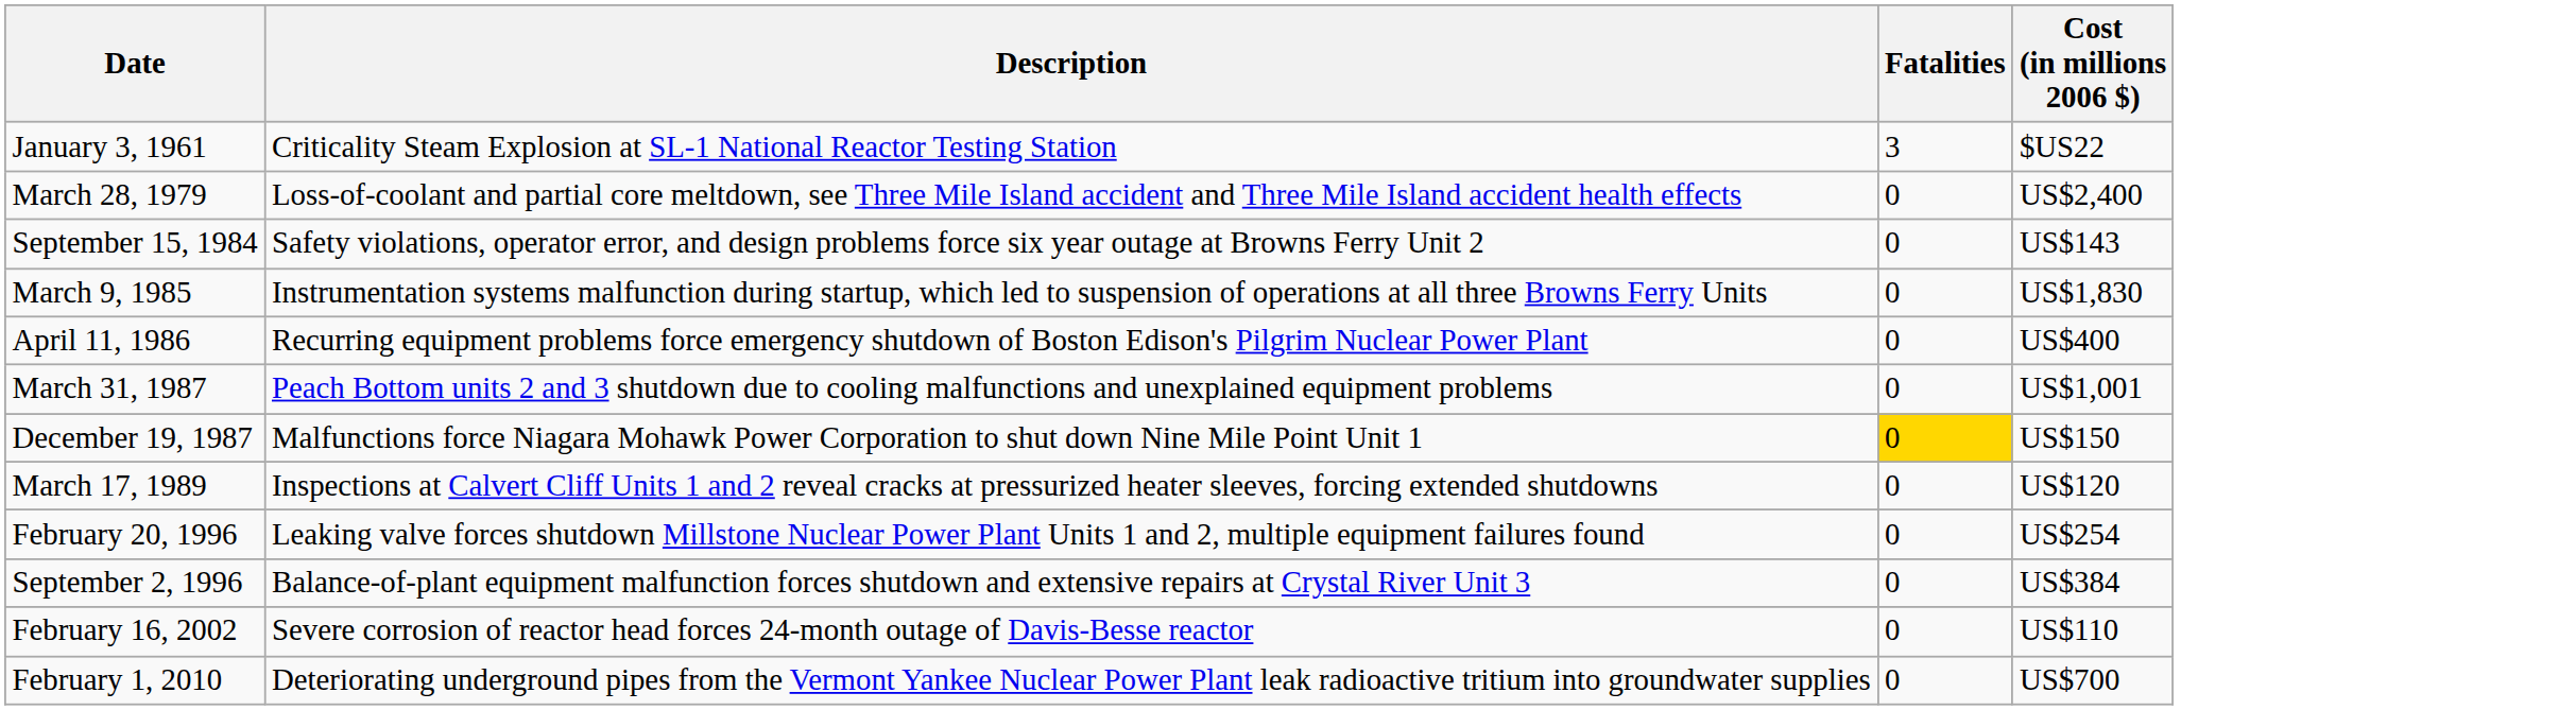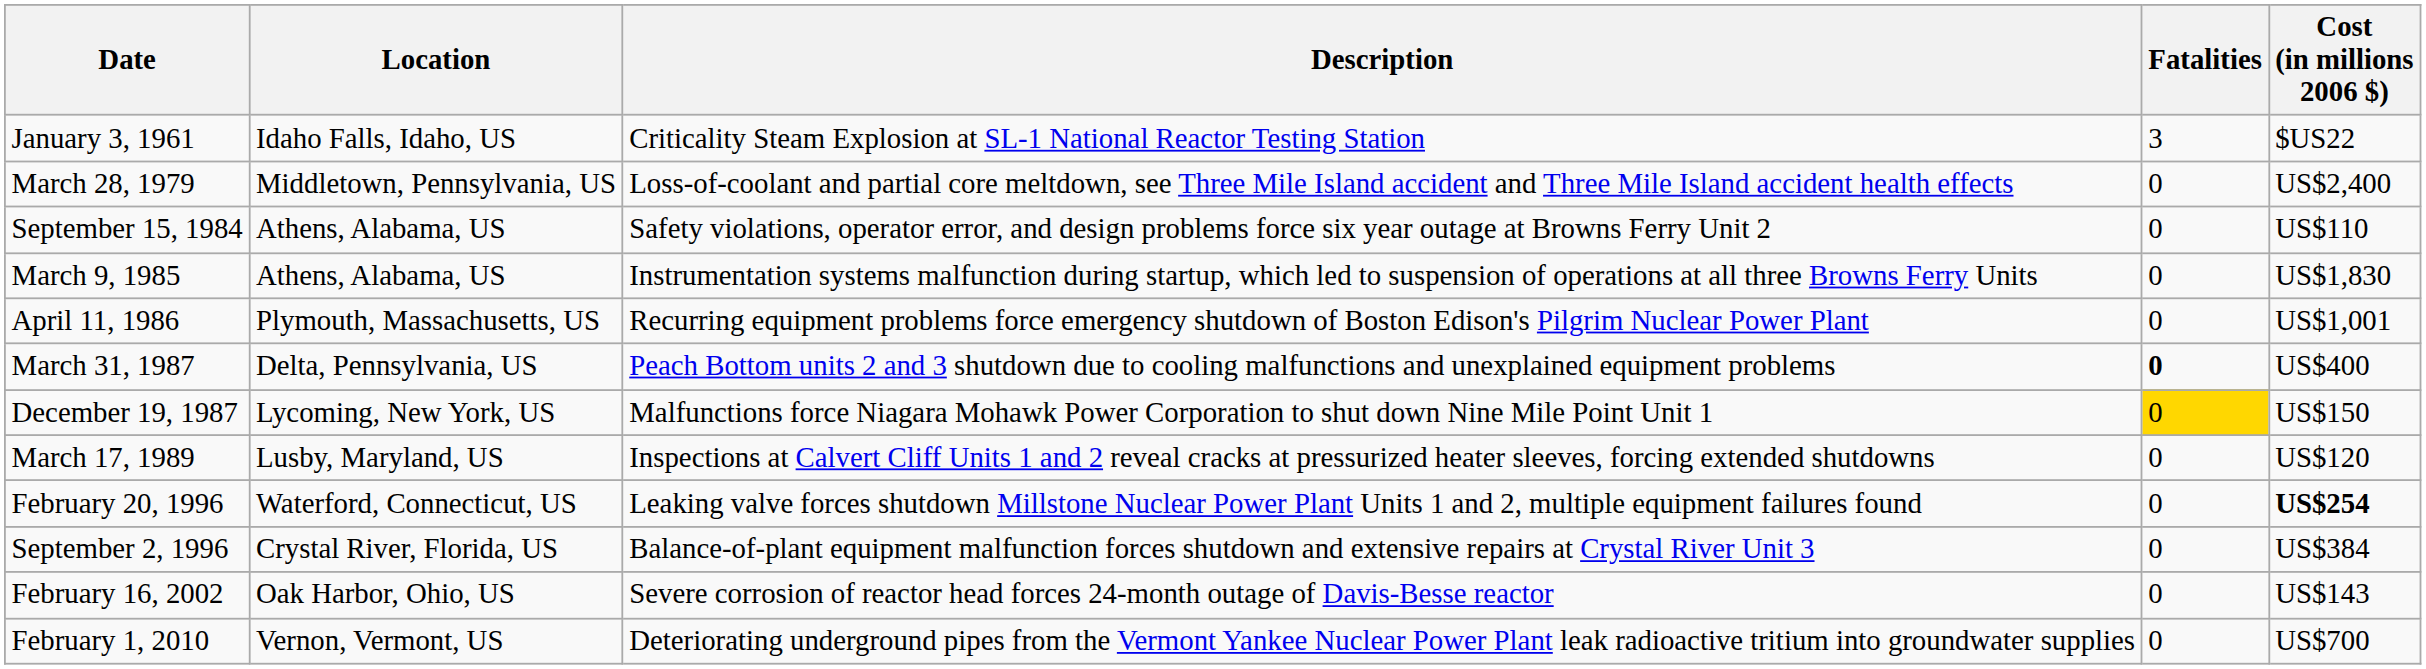+ column: Location | Idaho Falls, Idaho, US | Middletown, Pennsylvania, US | Athens, Alabama, US | Athens, Alabama, US | Plymouth, Massachusetts, US | Delta, Pennsylvania, US | Lycoming, New York, US | Lusby, Maryland, US | Waterford, Connecticut, US | Crystal River, Florida, US | Oak Harbor, Ohio, US | Vernon, Vermont, US
September 15, 1984 | Cost (in millions 2006 $): US$143 -> US$110
April 11, 1986 | Cost (in millions 2006 $): US$400 -> US$1,001
March 31, 1987 | Fatalities: normal -> bold
March 31, 1987 | Cost (in millions 2006 $): US$1,001 -> US$400
February 20, 1996 | Cost (in millions 2006 $): normal -> bold
February 16, 2002 | Cost (in millions 2006 $): US$110 -> US$143
